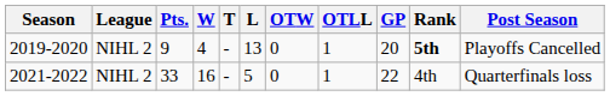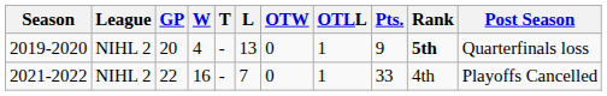columns swapped: GP <-> Pts.
2019-2020 | Post Season: Playoffs Cancelled -> Quarterfinals loss
2021-2022 | L: 5 -> 7
2021-2022 | Post Season: Quarterfinals loss -> Playoffs Cancelled
